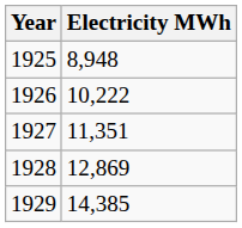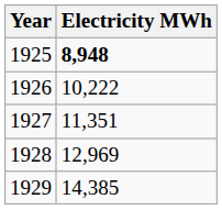1925 | Electricity MWh: normal -> bold
1928 | Electricity MWh: 12,869 -> 12,969
